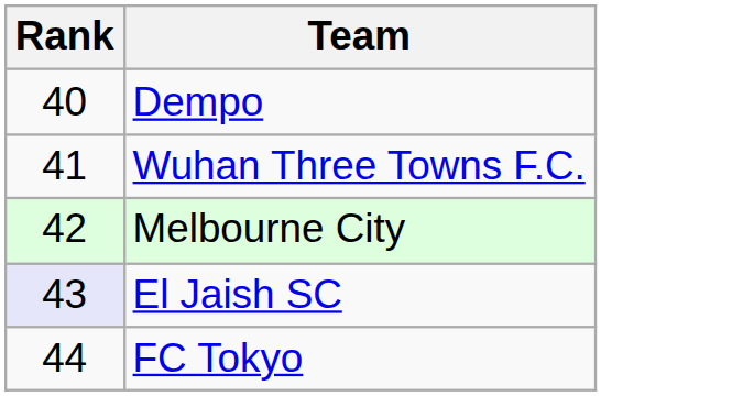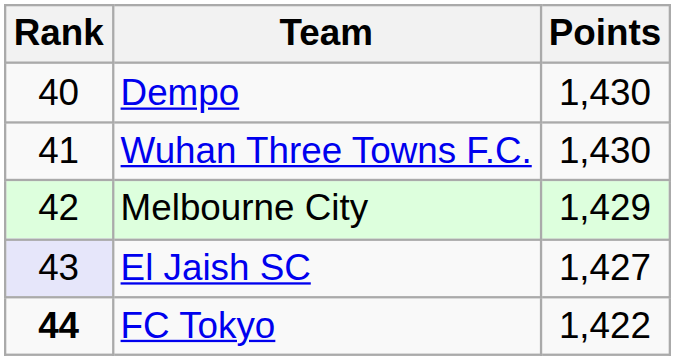+ column: Points | 1,430 | 1,430 | 1,429 | 1,427 | 1,422
FC Tokyo | Rank: normal -> bold
